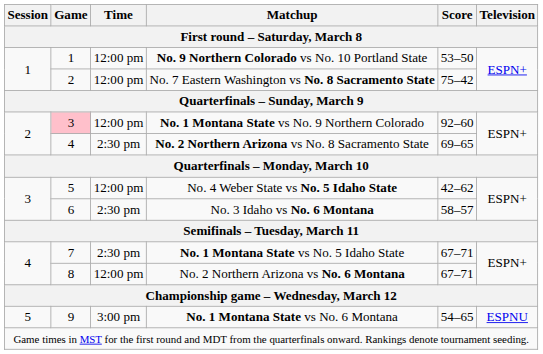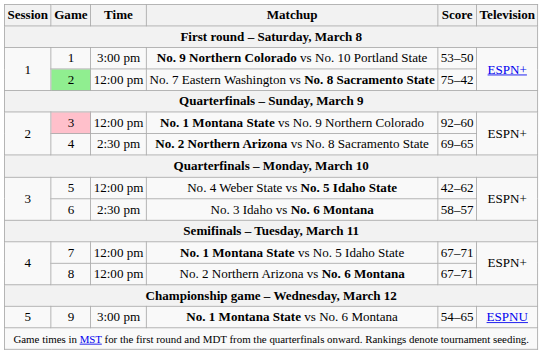No. 9 Northern Colorado vs No. 10 Portland State | Time / First round – Saturday, March 8: 12:00 pm -> 3:00 pm
No. 7 Eastern Washington vs No. 8 Sacramento State | Game / First round – Saturday, March 8: no background -> lightgreen background
No. 1 Montana State vs No. 5 Idaho State | Time / First round – Saturday, March 8: 2:30 pm -> 12:00 pm
